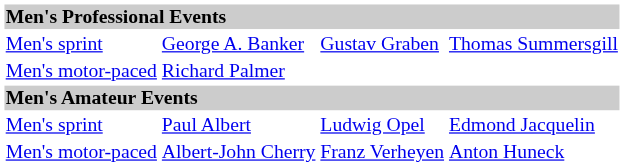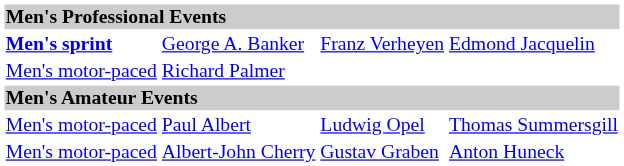George A. Banker | column 1: normal -> bold
George A. Banker | column 3: Gustav Graben -> Franz Verheyen
George A. Banker | column 4: Thomas Summersgill -> Edmond Jacquelin
Paul Albert | column 1: Men's sprint -> Men's motor-paced
Paul Albert | column 4: Edmond Jacquelin -> Thomas Summersgill
Albert-John Cherry | column 3: Franz Verheyen -> Gustav Graben
